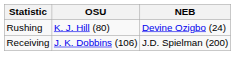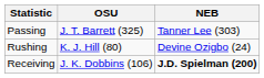+ row: Passing | J. T. Barrett (325) | Tanner Lee (303)
Receiving | NEB: normal -> bold
